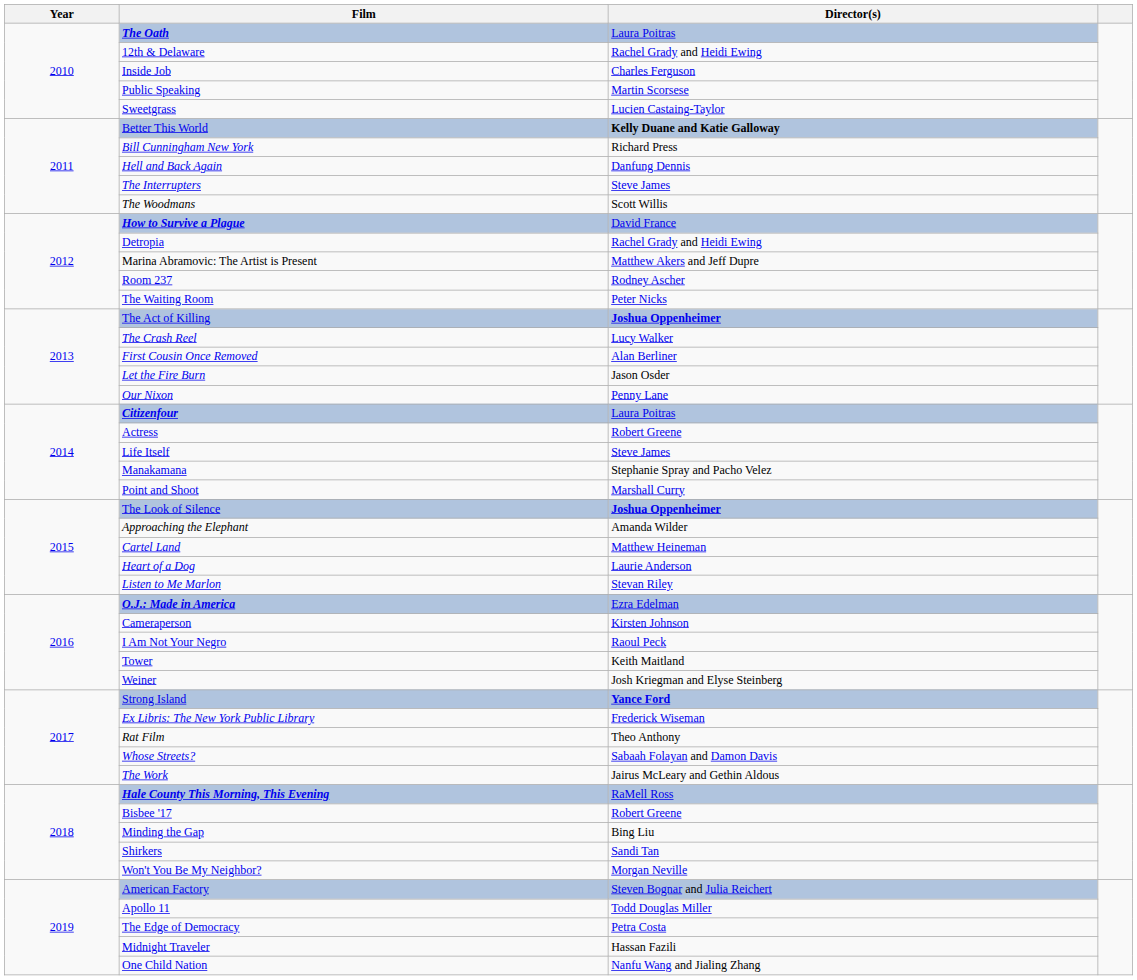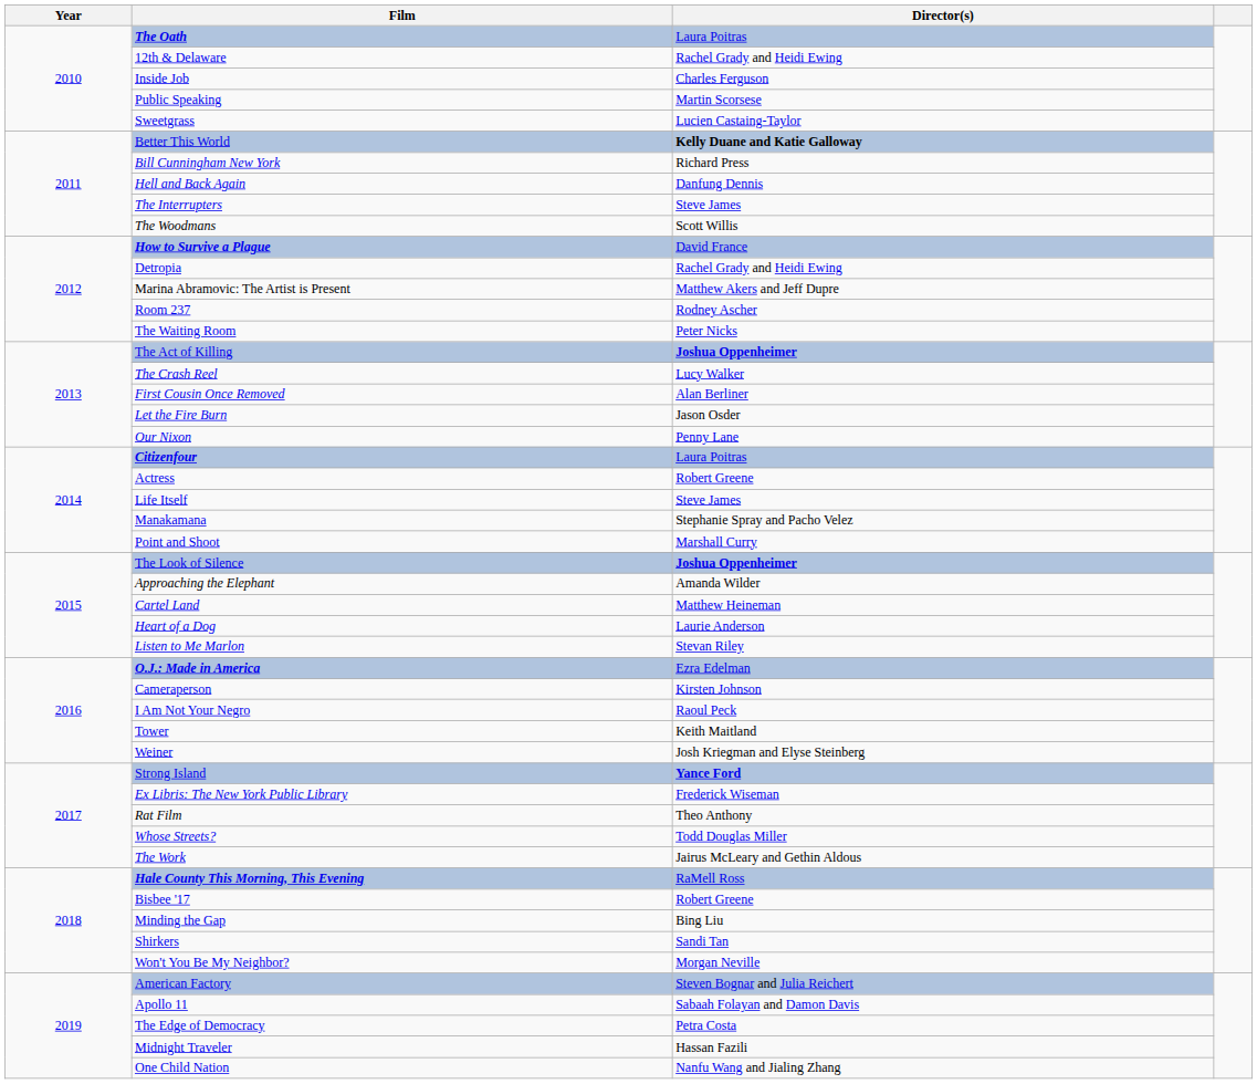Whose Streets? | Director(s): Sabaah Folayan and Damon Davis -> Todd Douglas Miller
Apollo 11 | Director(s): Todd Douglas Miller -> Sabaah Folayan and Damon Davis
